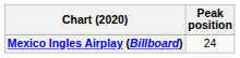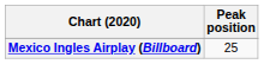Mexico Ingles Airplay (Billboard) | Peak position: 24 -> 25
